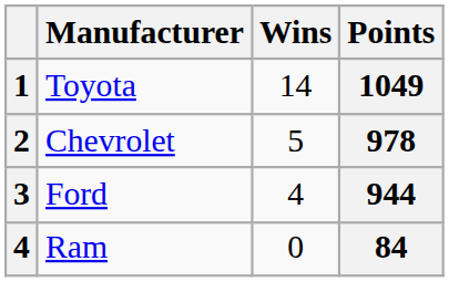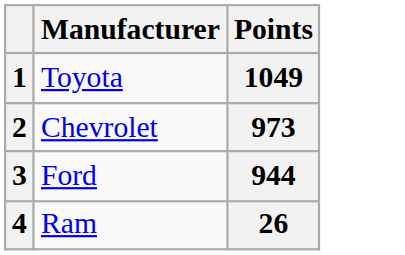- column: Wins | 14 | 5 | 4 | 0
Chevrolet | Points: 978 -> 973
Ram | Points: 84 -> 26
